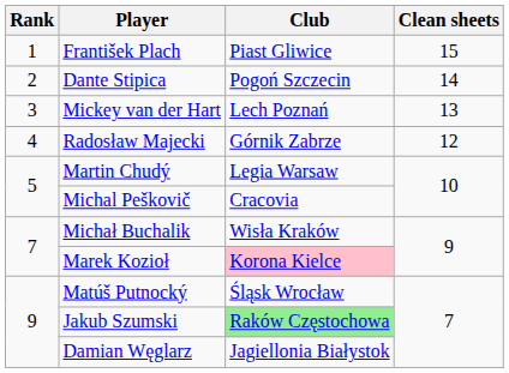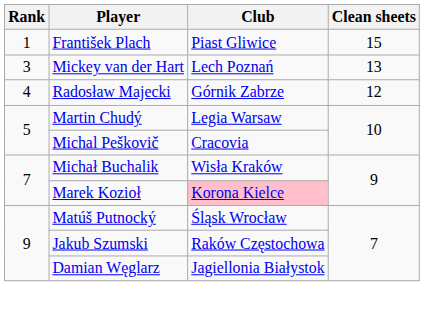- row: 2 | Dante Stipica | Pogoń Szczecin | 14
Jakub Szumski | Club: lightgreen background -> no background
